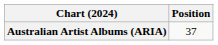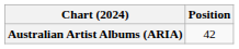Australian Artist Albums (ARIA) | Position: 37 -> 42
